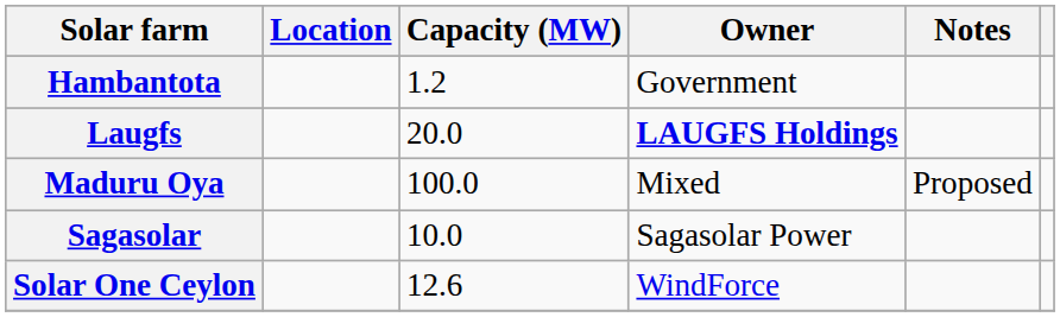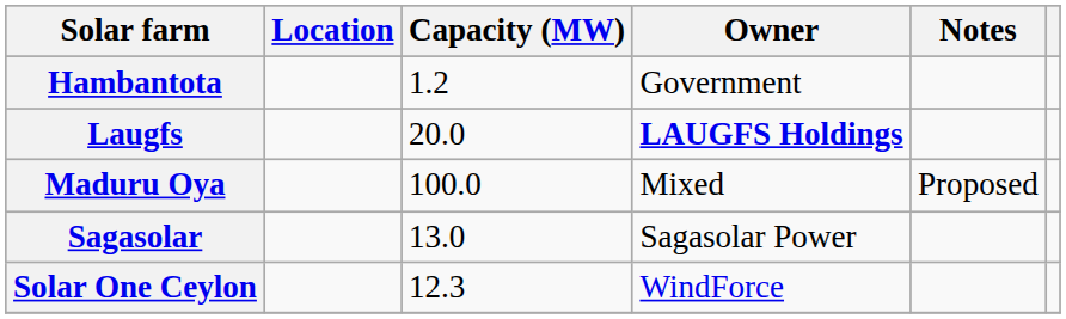Sagasolar | Capacity (MW): 10.0 -> 13.0
Solar One Ceylon | Capacity (MW): 12.6 -> 12.3
